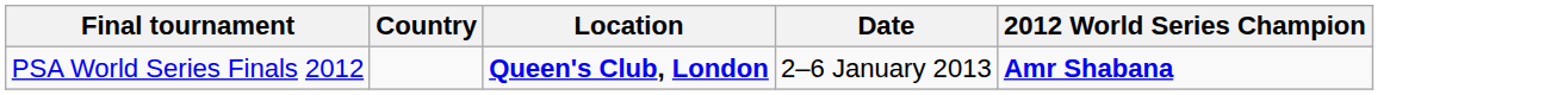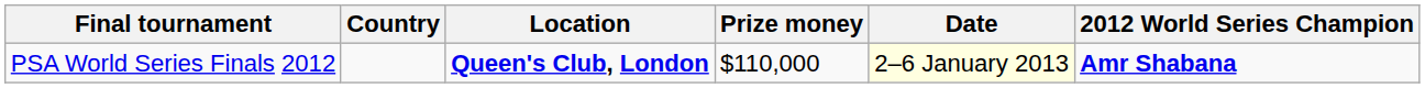+ column: Prize money | $110,000
PSA World Series Finals 2012 | Date: no background -> lightyellow background
